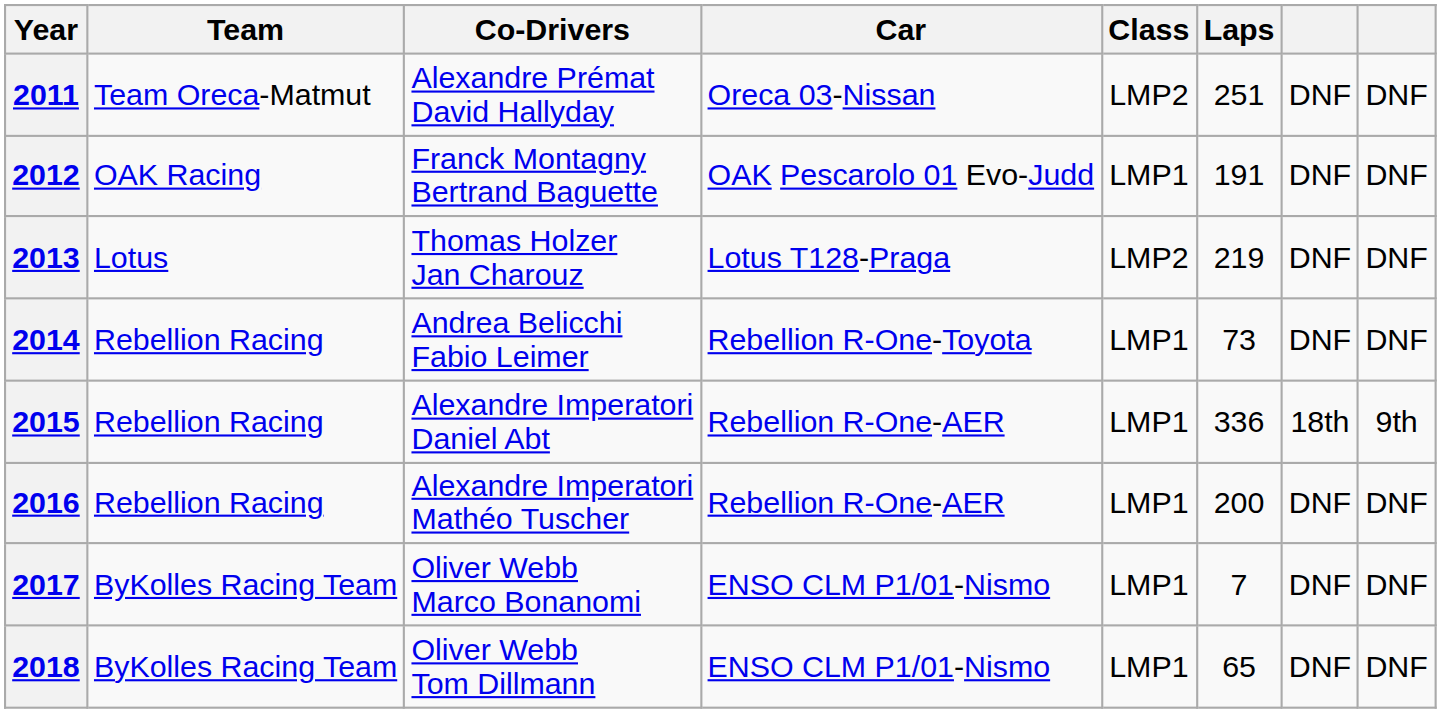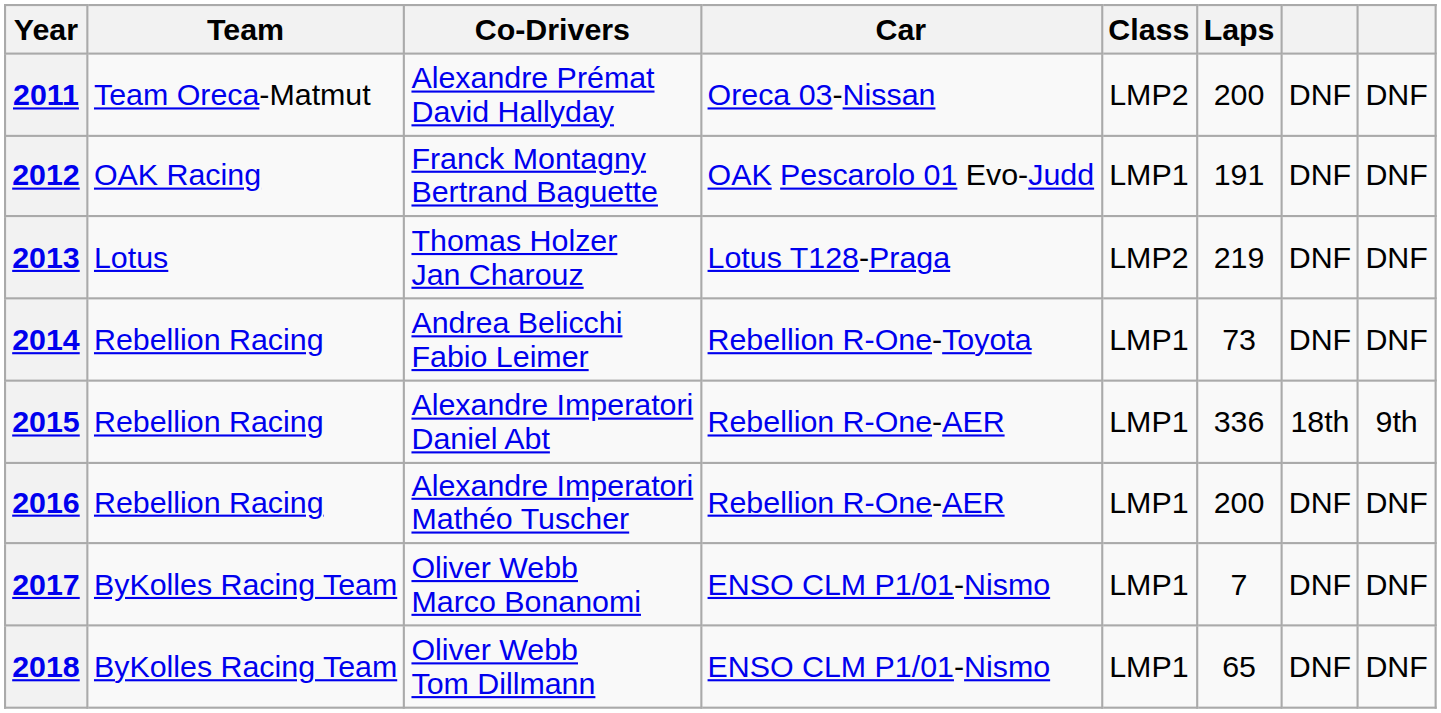2011 | Laps: 251 -> 200
